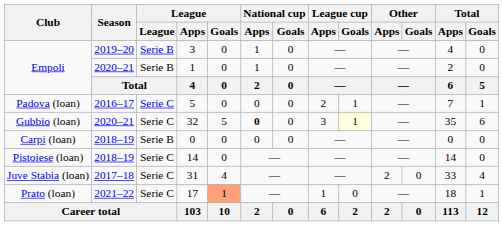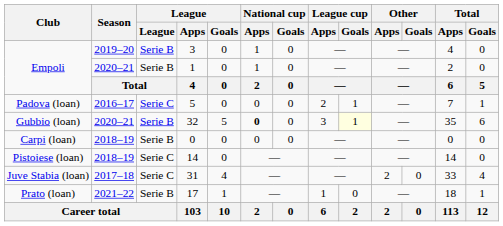32 | League: Serie C -> Serie B
17 | League: Serie C -> Serie B
17 | League / Goals: lightsalmon background -> no background
